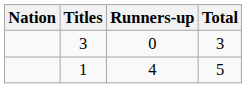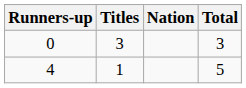columns swapped: Nation <-> Runners-up
